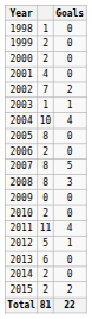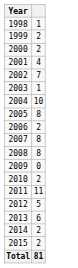- column: Goals | 0 | 0 | 0 | 0 | 2 | 1 | 4 | 0 | 0 | 5 | 3 | 0 | 0 | 4 | 1 | 0 | 0 | 2 | 22
